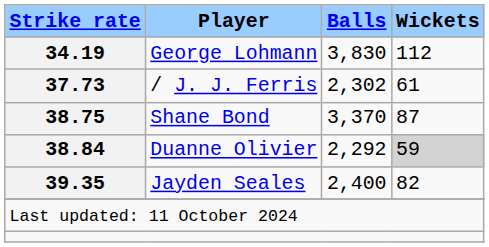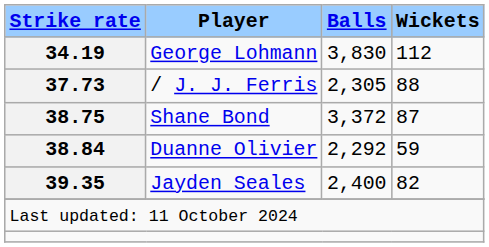/ J. J. Ferris | Balls: 2,302 -> 2,305
/ J. J. Ferris | Wickets: 61 -> 88
Shane Bond | Balls: 3,370 -> 3,372
Duanne Olivier | Wickets: lightgrey background -> no background
